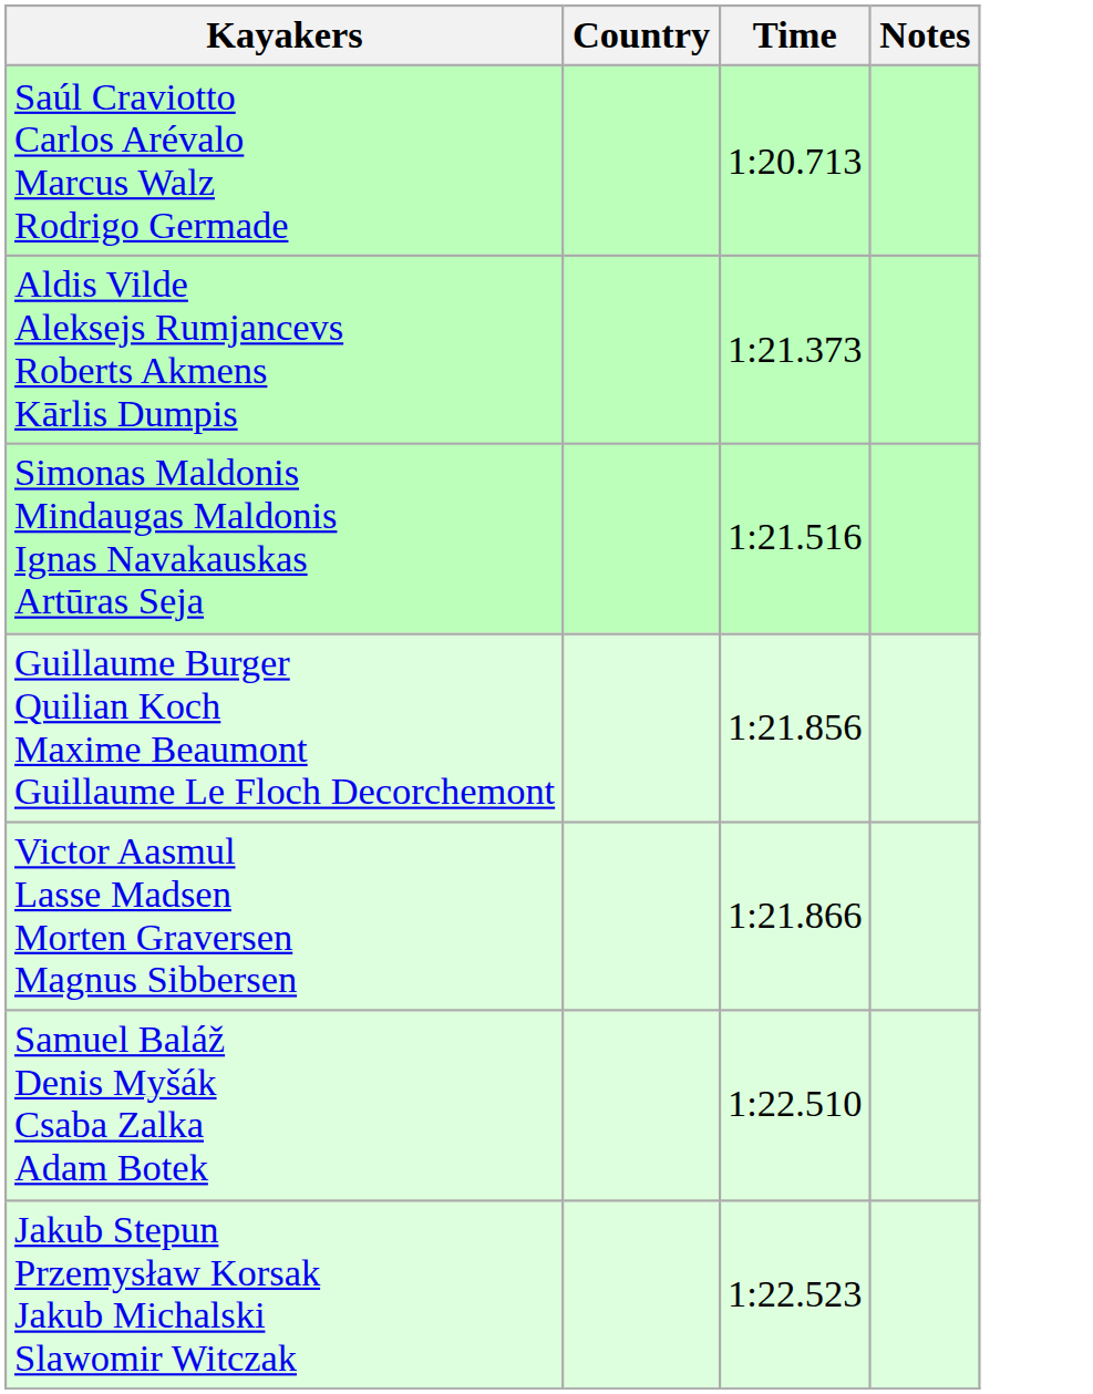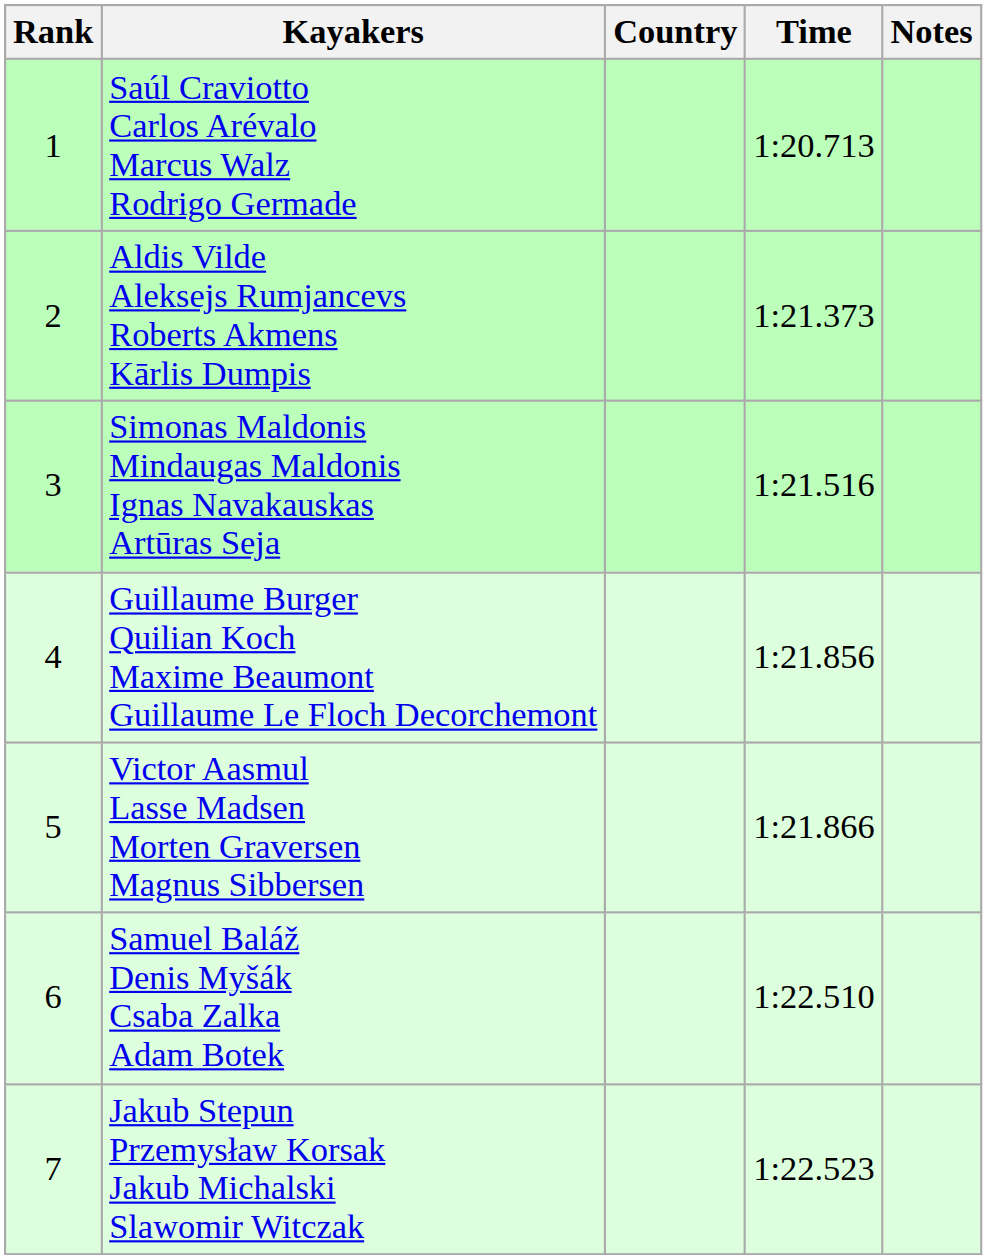+ column: Rank | 1 | 2 | 3 | 4 | 5 | 6 | 7
